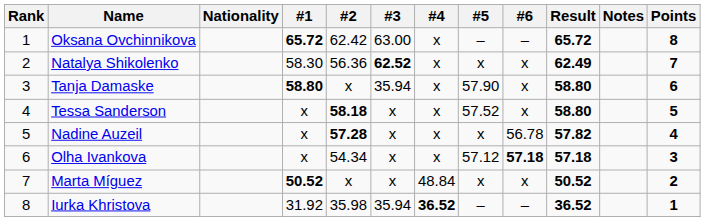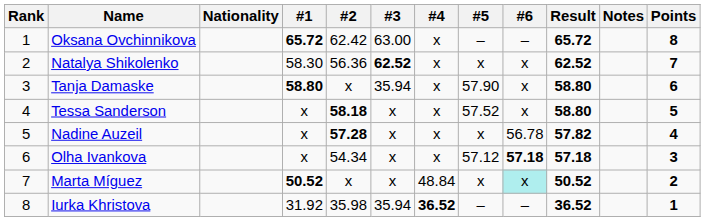Natalya Shikolenko | Result: 62.49 -> 62.52
Marta Míguez | #6: no background -> paleturquoise background
